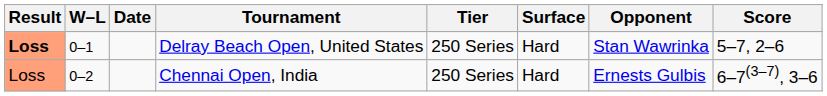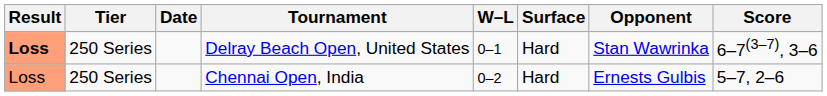columns swapped: W–L <-> Tier
Delray Beach Open, United States | Score: 5–7, 2–6 -> 6–7(3–7), 3–6
Chennai Open, India | Score: 6–7(3–7), 3–6 -> 5–7, 2–6
